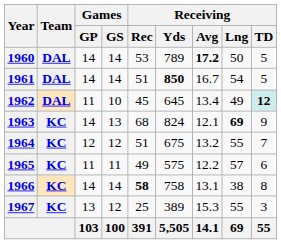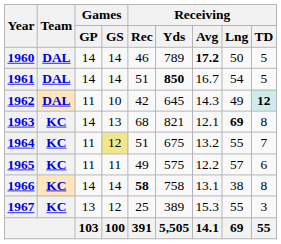1960 | Receiving / Rec: 53 -> 46
1962 | Receiving / Rec: 45 -> 42
1962 | Receiving / Avg: 13.4 -> 14.3
1963 | Receiving / Yds: 824 -> 821
1963 | Receiving / TD: 9 -> 8
1964 | Games / GP: 12 -> 11
1964 | Games / GS: no background -> khaki background
